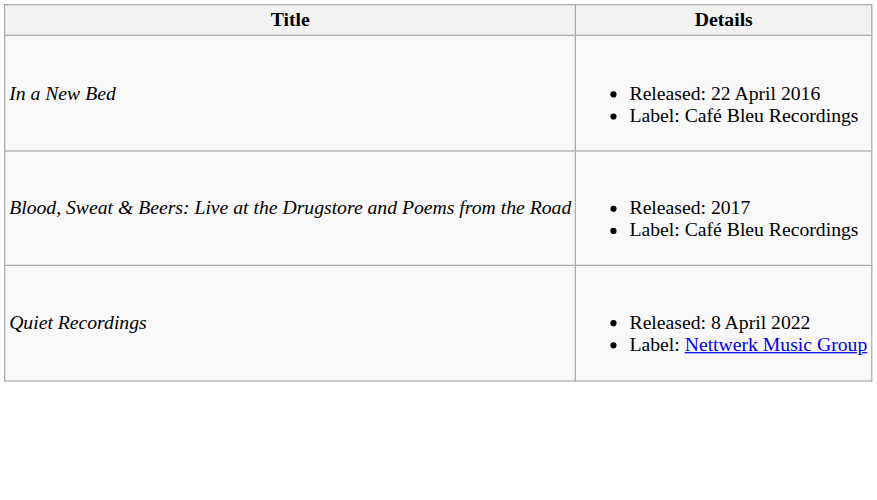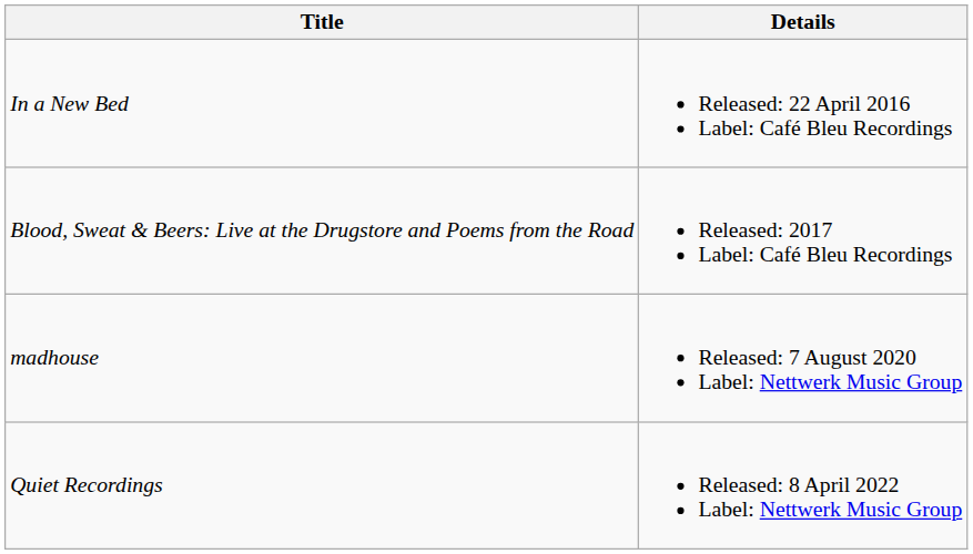+ row: madhouse | Released: 7 August 2020 Label: Nettwerk Music Group
